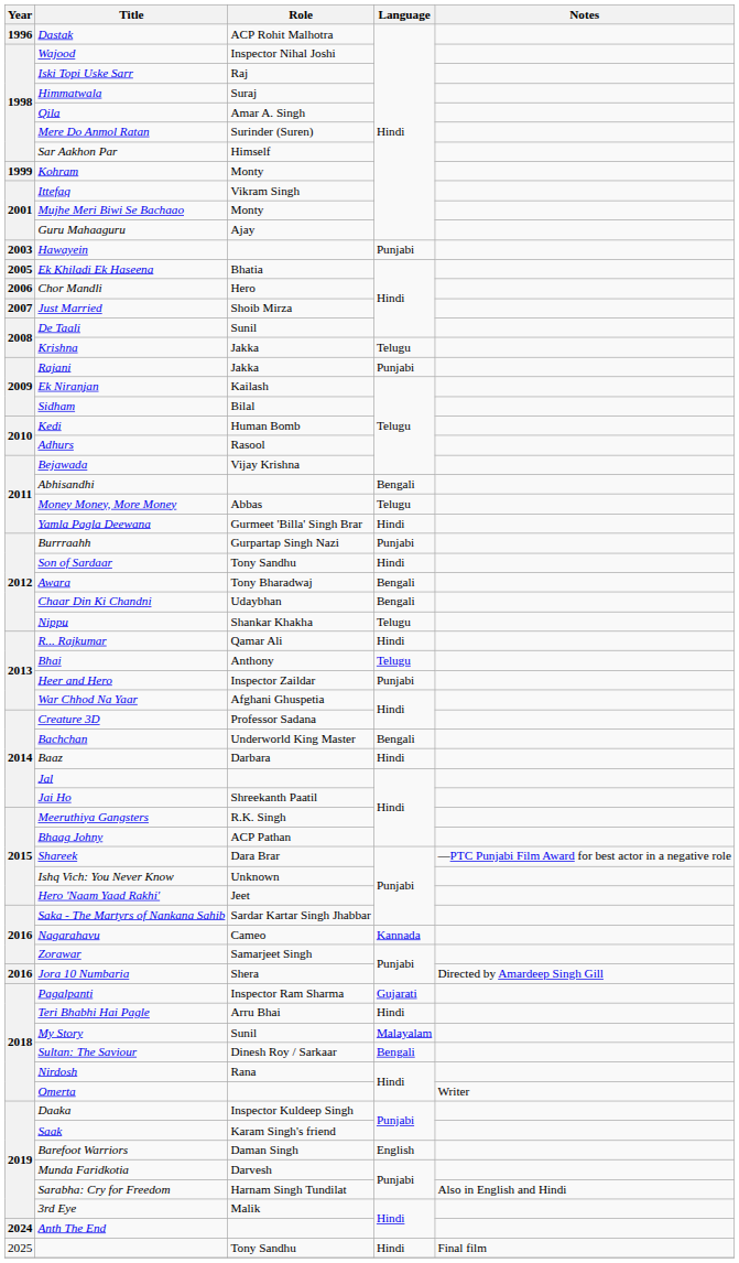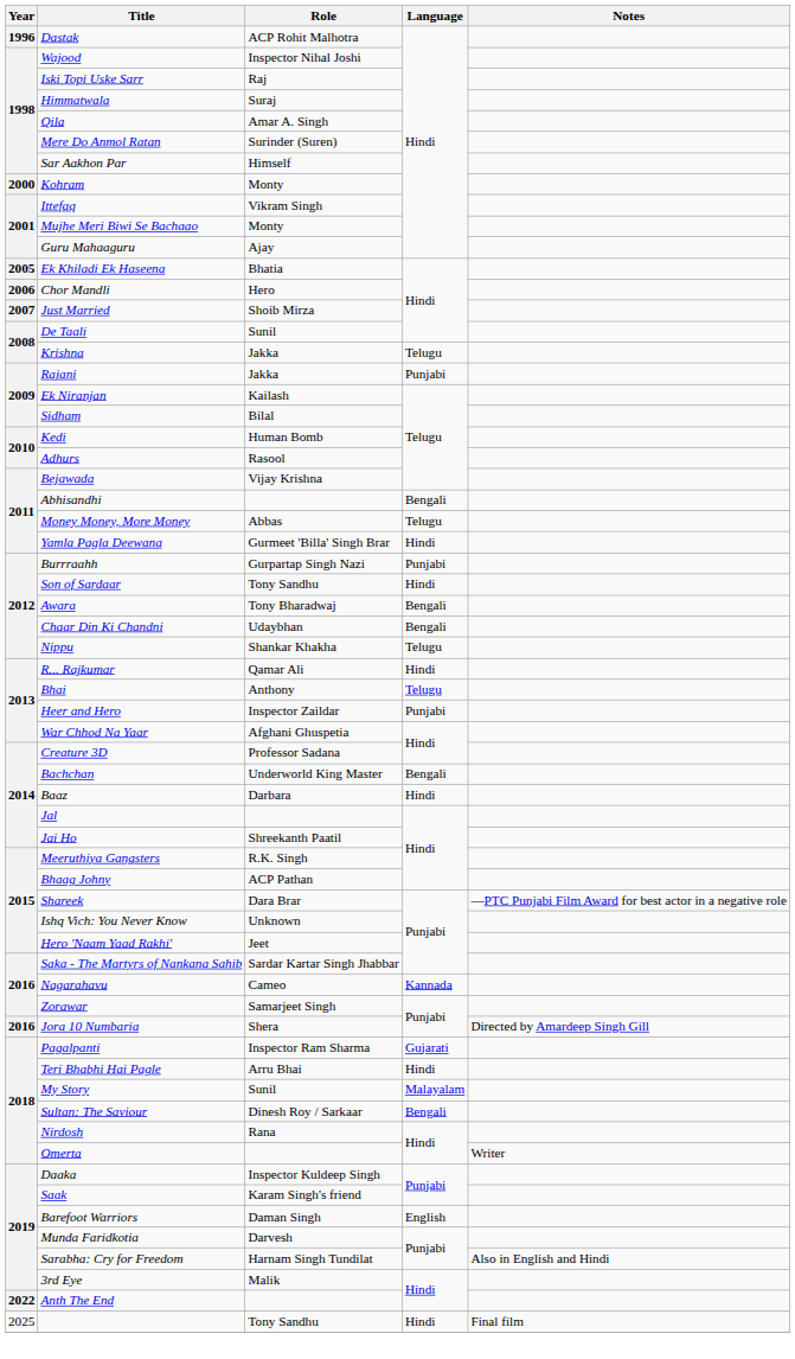Kohram | Year: 1999 -> 2000
- row: 2003 | Hawayein | Punjabi
Anth The End | Year: 2024 -> 2022
